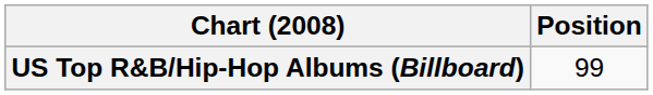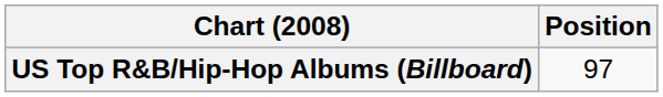US Top R&B/Hip-Hop Albums (Billboard) | Position: 99 -> 97
